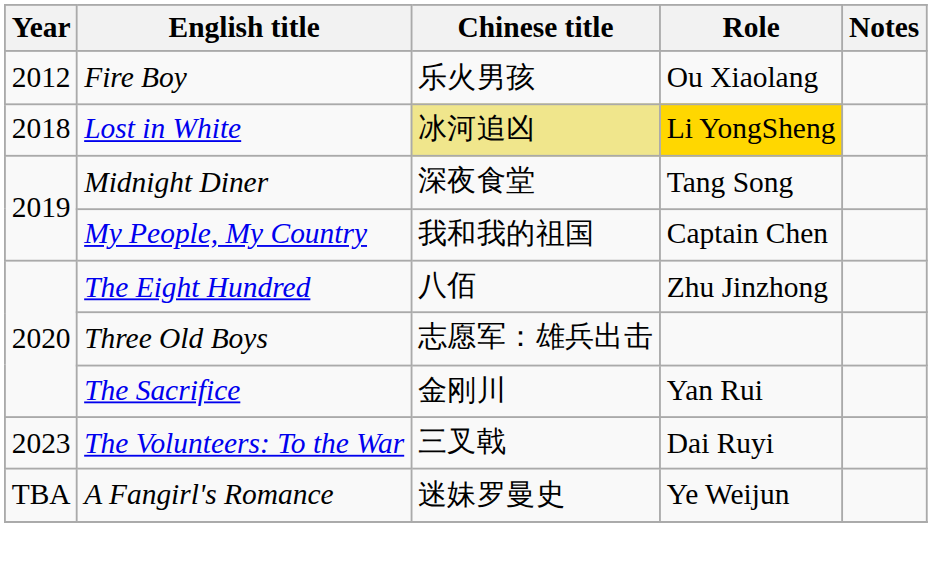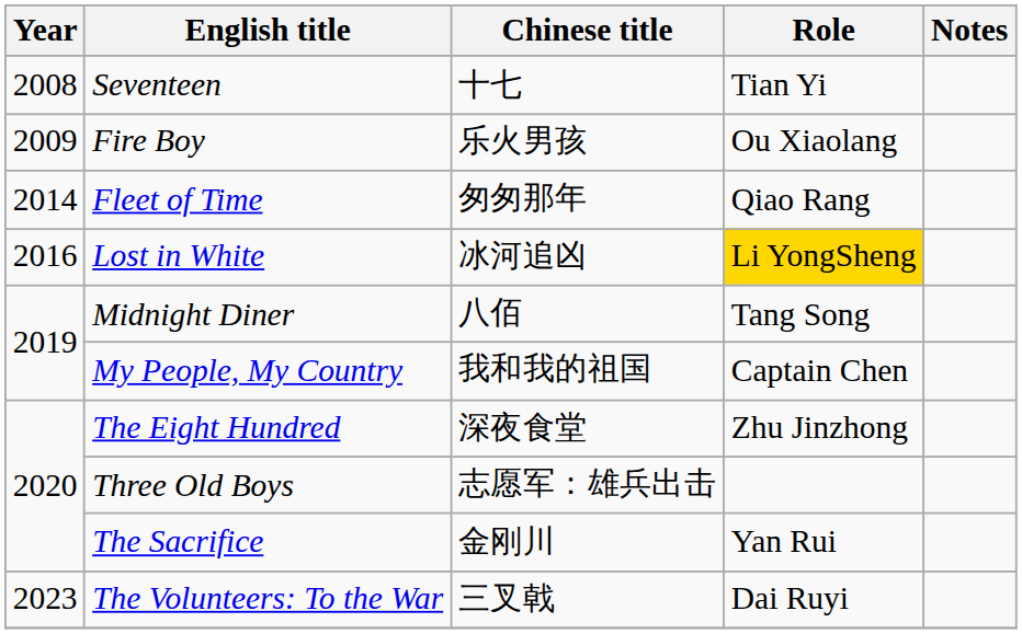+ row: 2008 | Seventeen | 十七 | Tian Yi
Fire Boy | Year: 2012 -> 2009
+ row: 2014 | Fleet of Time | 匆匆那年 | Qiao Rang
Lost in White | Year: 2018 -> 2016
Lost in White | Chinese title: khaki background -> no background
Midnight Diner | Chinese title: 深夜食堂 -> 八佰
The Eight Hundred | Chinese title: 八佰 -> 深夜食堂
- row: TBA | A Fangirl's Romance | 迷妹罗曼史 | Ye Weijun
